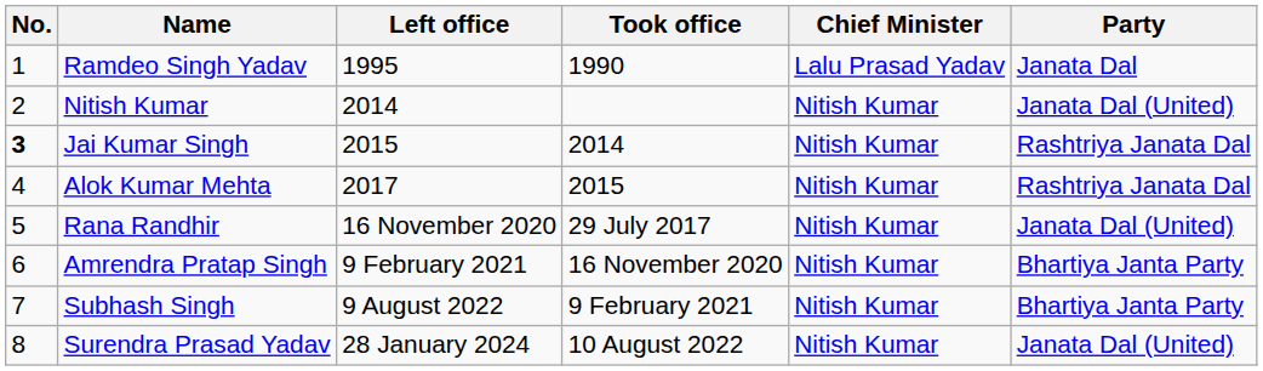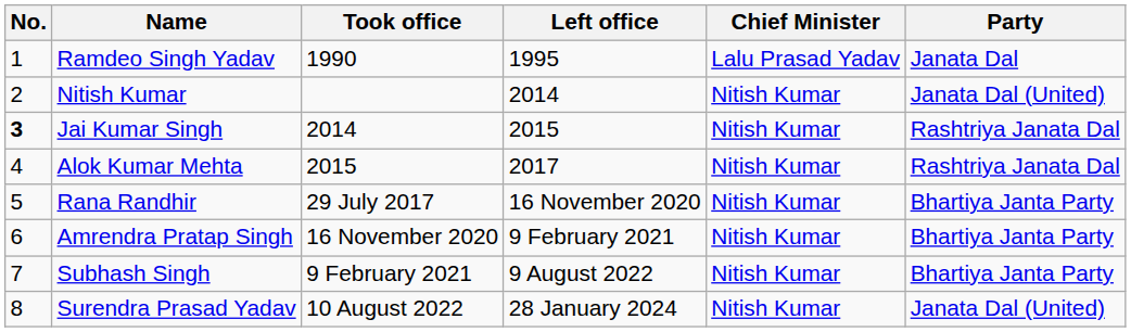columns swapped: Took office <-> Left office
Rana Randhir | Party: Janata Dal (United) -> Bhartiya Janta Party
